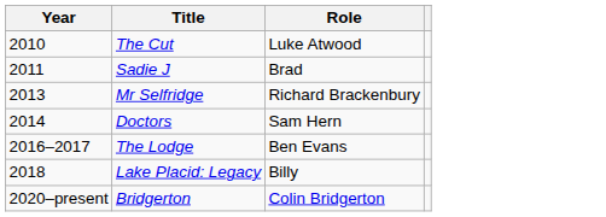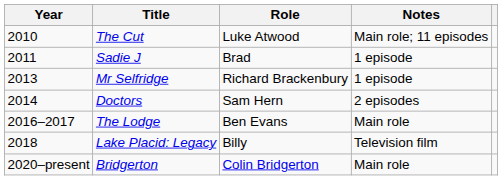+ column: Notes | Main role; 11 episodes | 1 episode | 1 episode | 2 episodes | Main role | Television film | Main role
